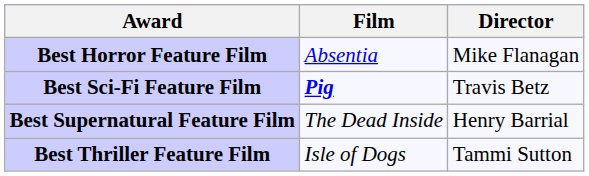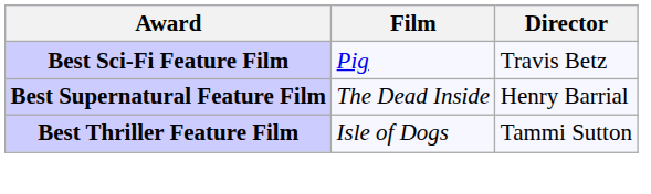- row: Best Horror Feature Film | Absentia | Mike Flanagan
Best Sci-Fi Feature Film | Film: bold -> normal
